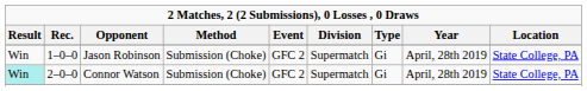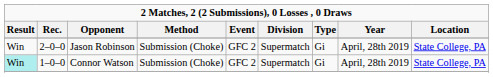Jason Robinson | Rec.: 1–0–0 -> 2–0–0
Connor Watson | Rec.: 2–0–0 -> 1–0–0
